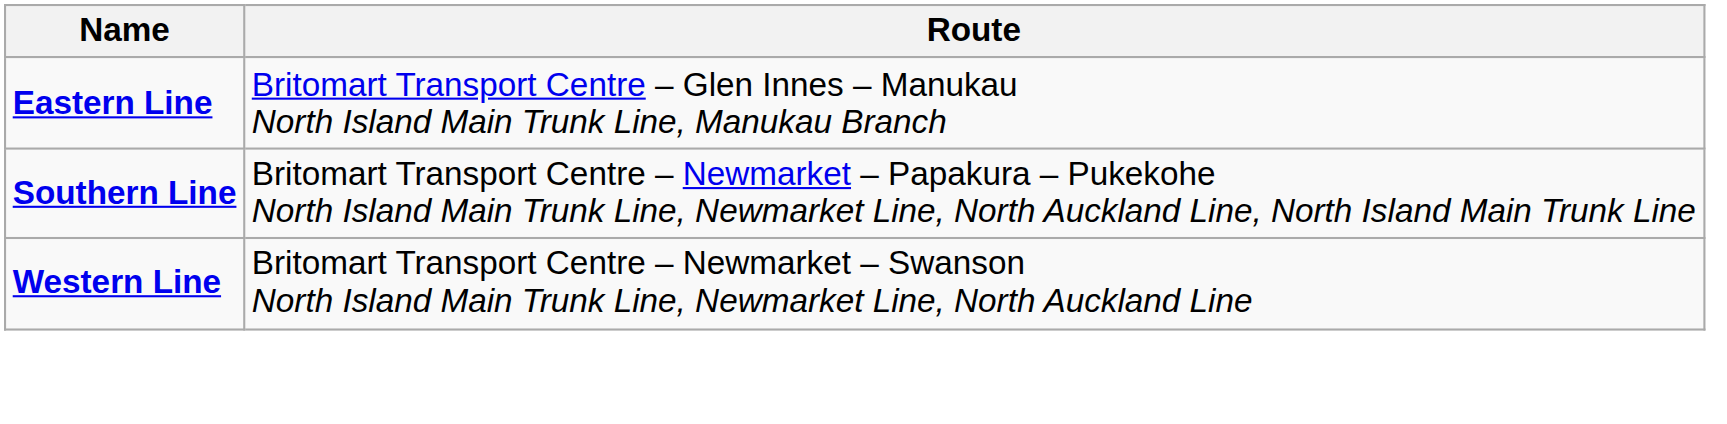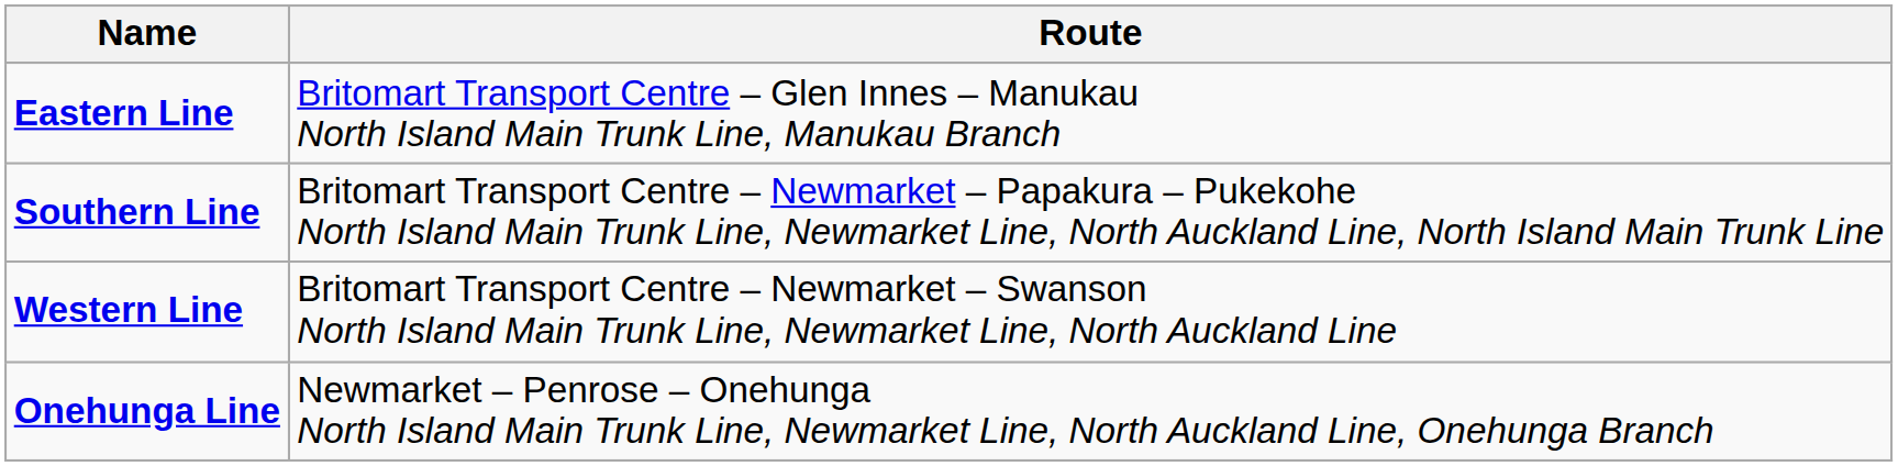+ row: Onehunga Line | Newmarket – Penrose – Onehunga North Island Main Trunk Line, Newmarket Line, North Auckland Line, Onehunga Branch
